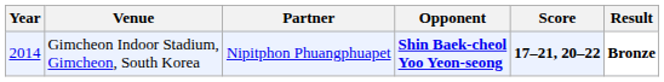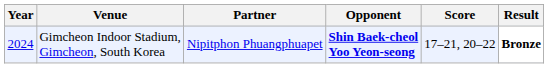Gimcheon Indoor Stadium, Gimcheon, South Korea | Year: 2014 -> 2024
Gimcheon Indoor Stadium, Gimcheon, South Korea | Score: bold -> normal
